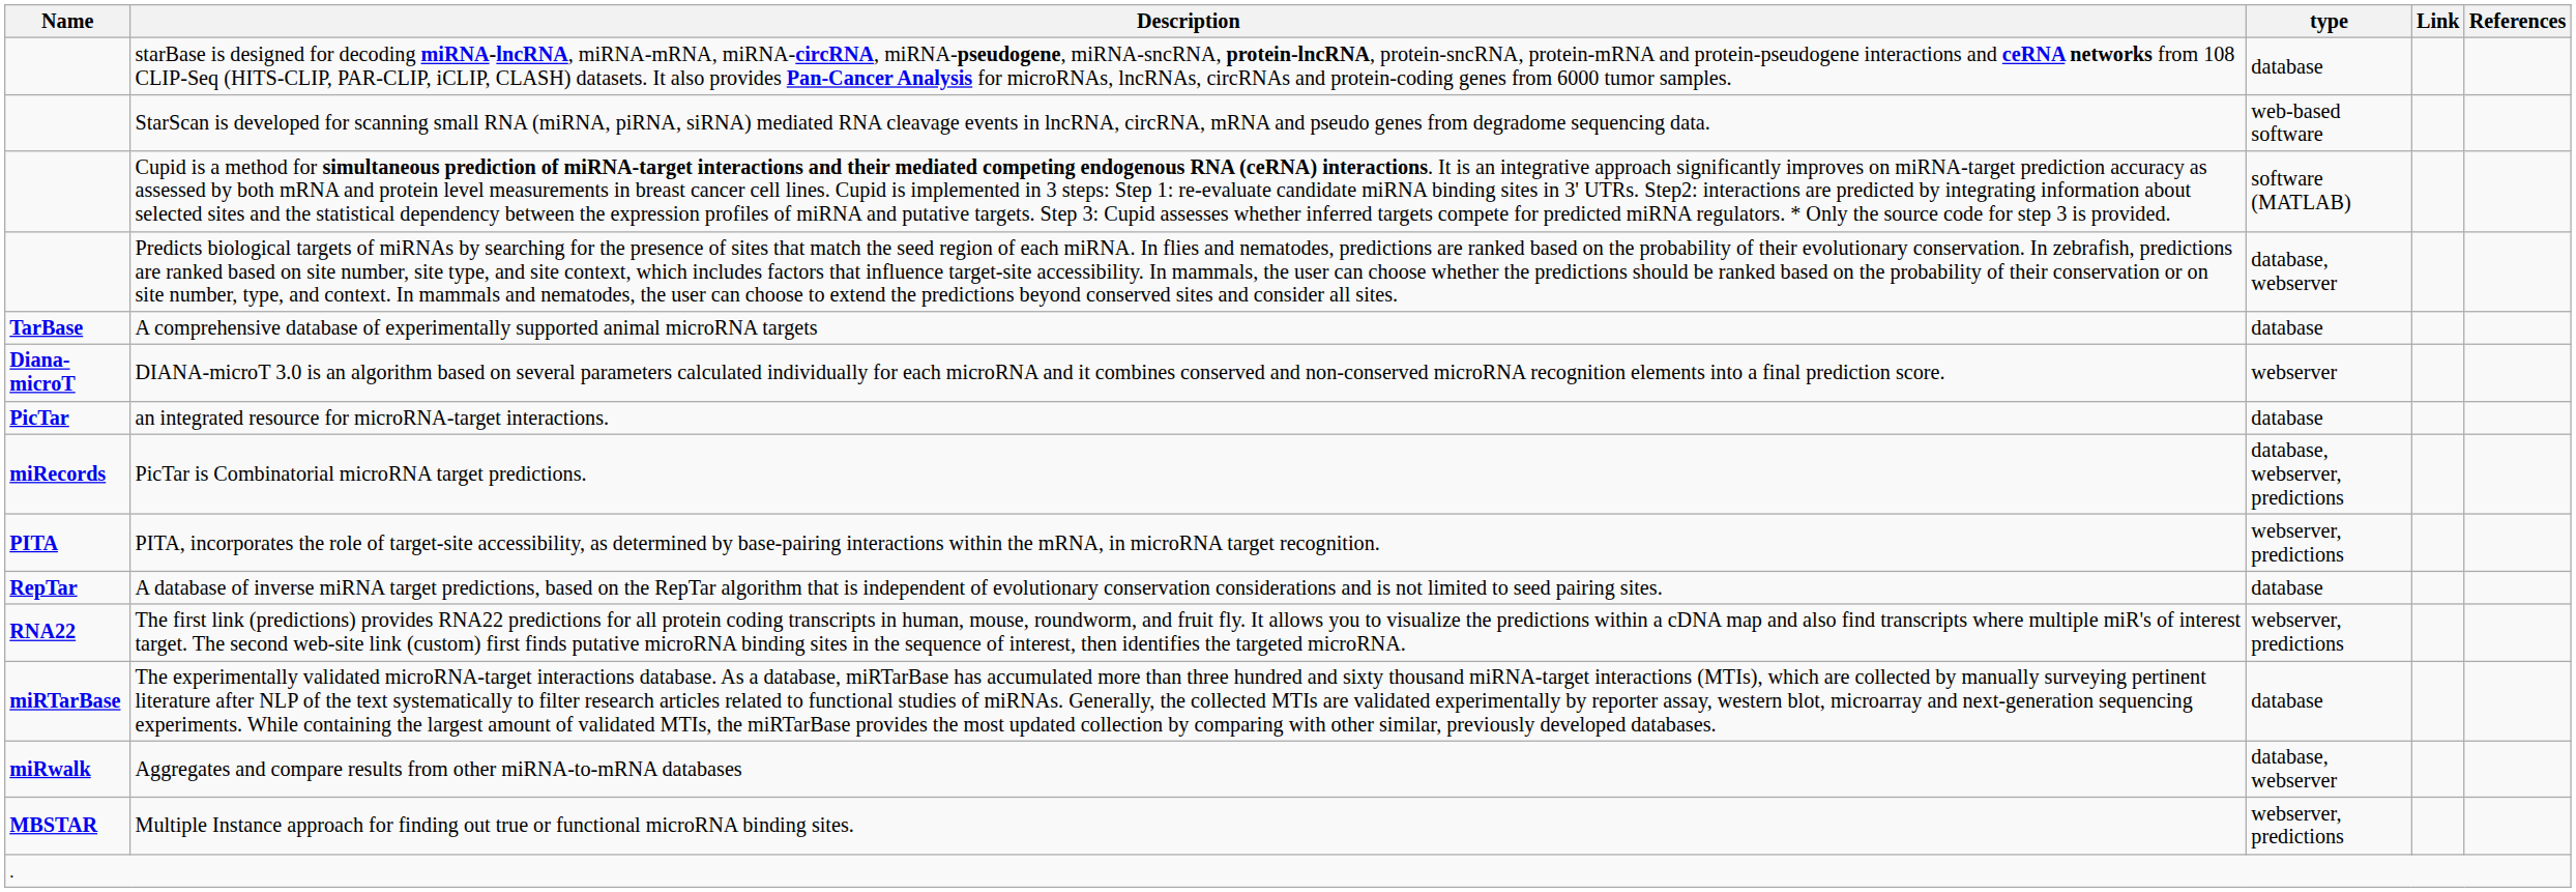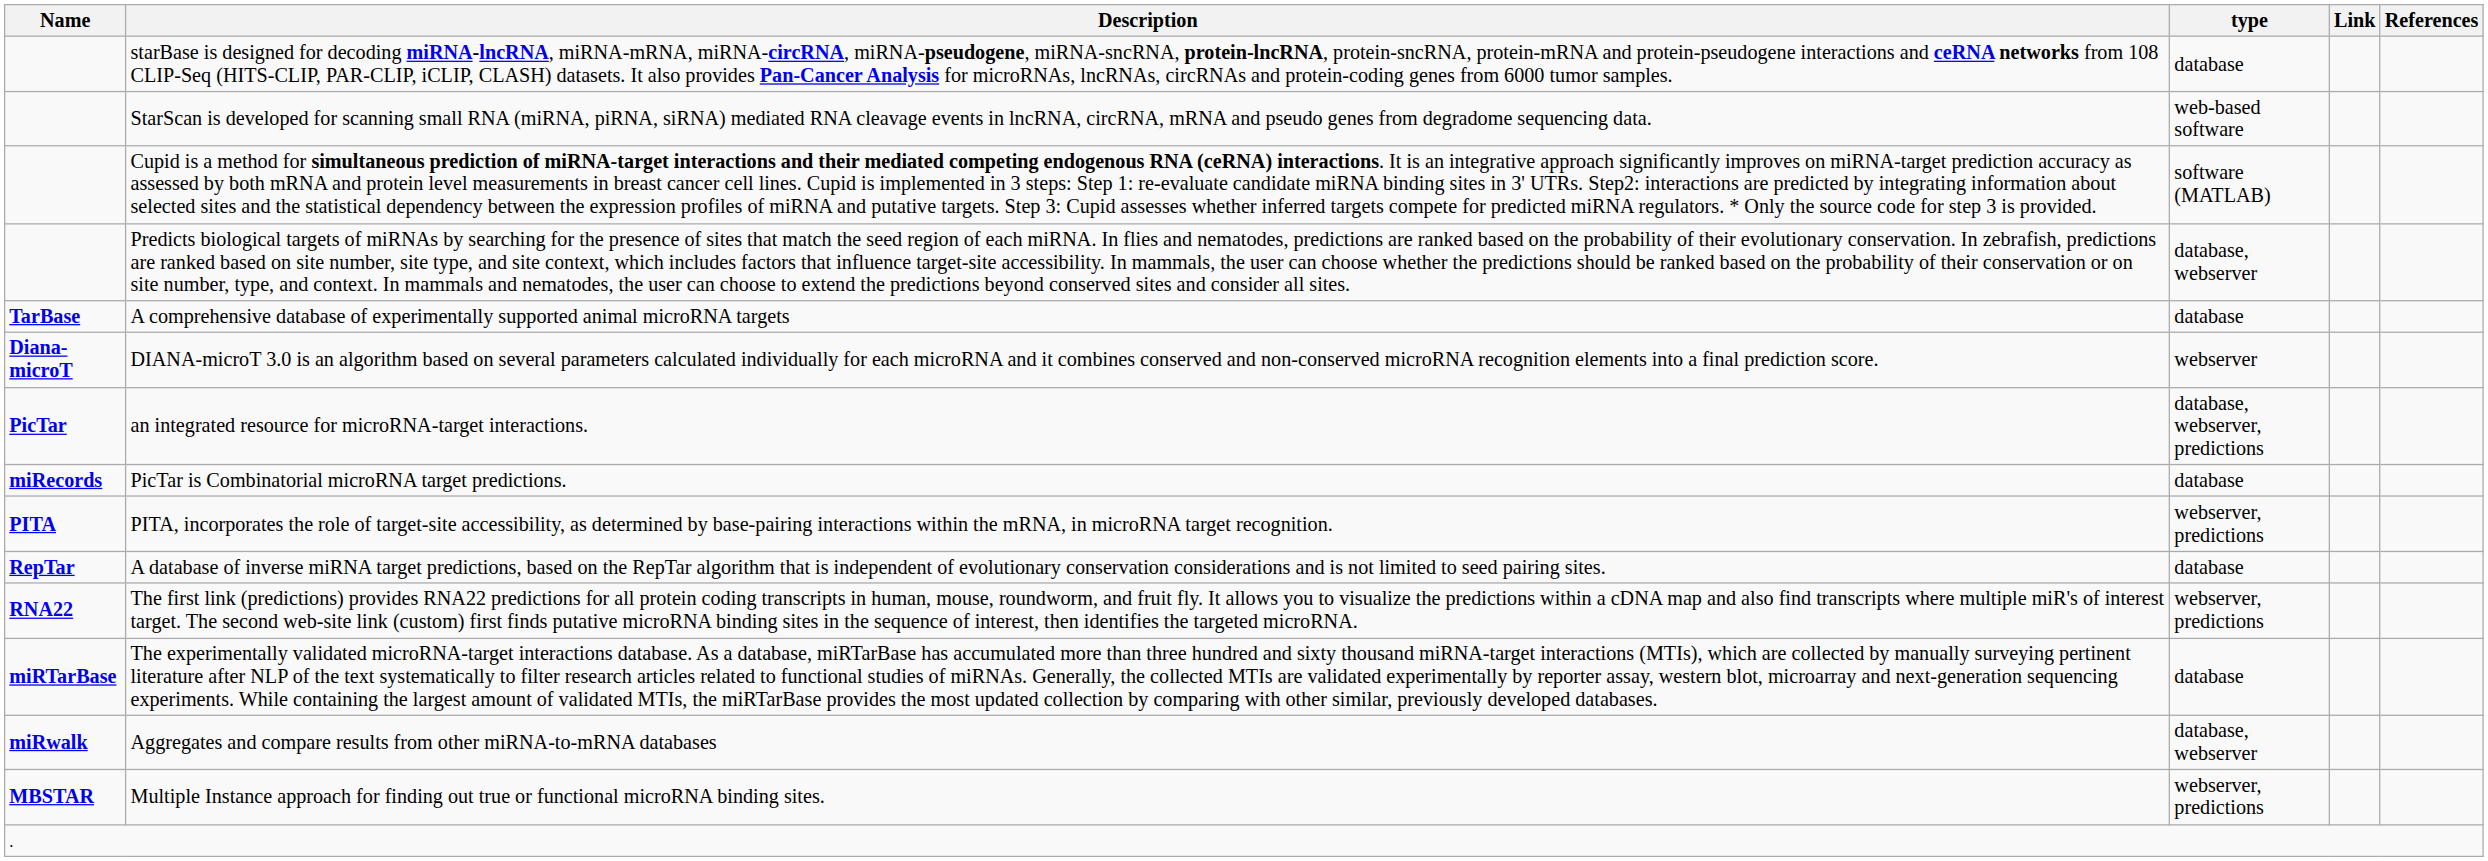an integrated resource for microRNA-target interactions. | type: database -> database, webserver, predictions
PicTar is Combinatorial microRNA target predictions. | type: database, webserver, predictions -> database
